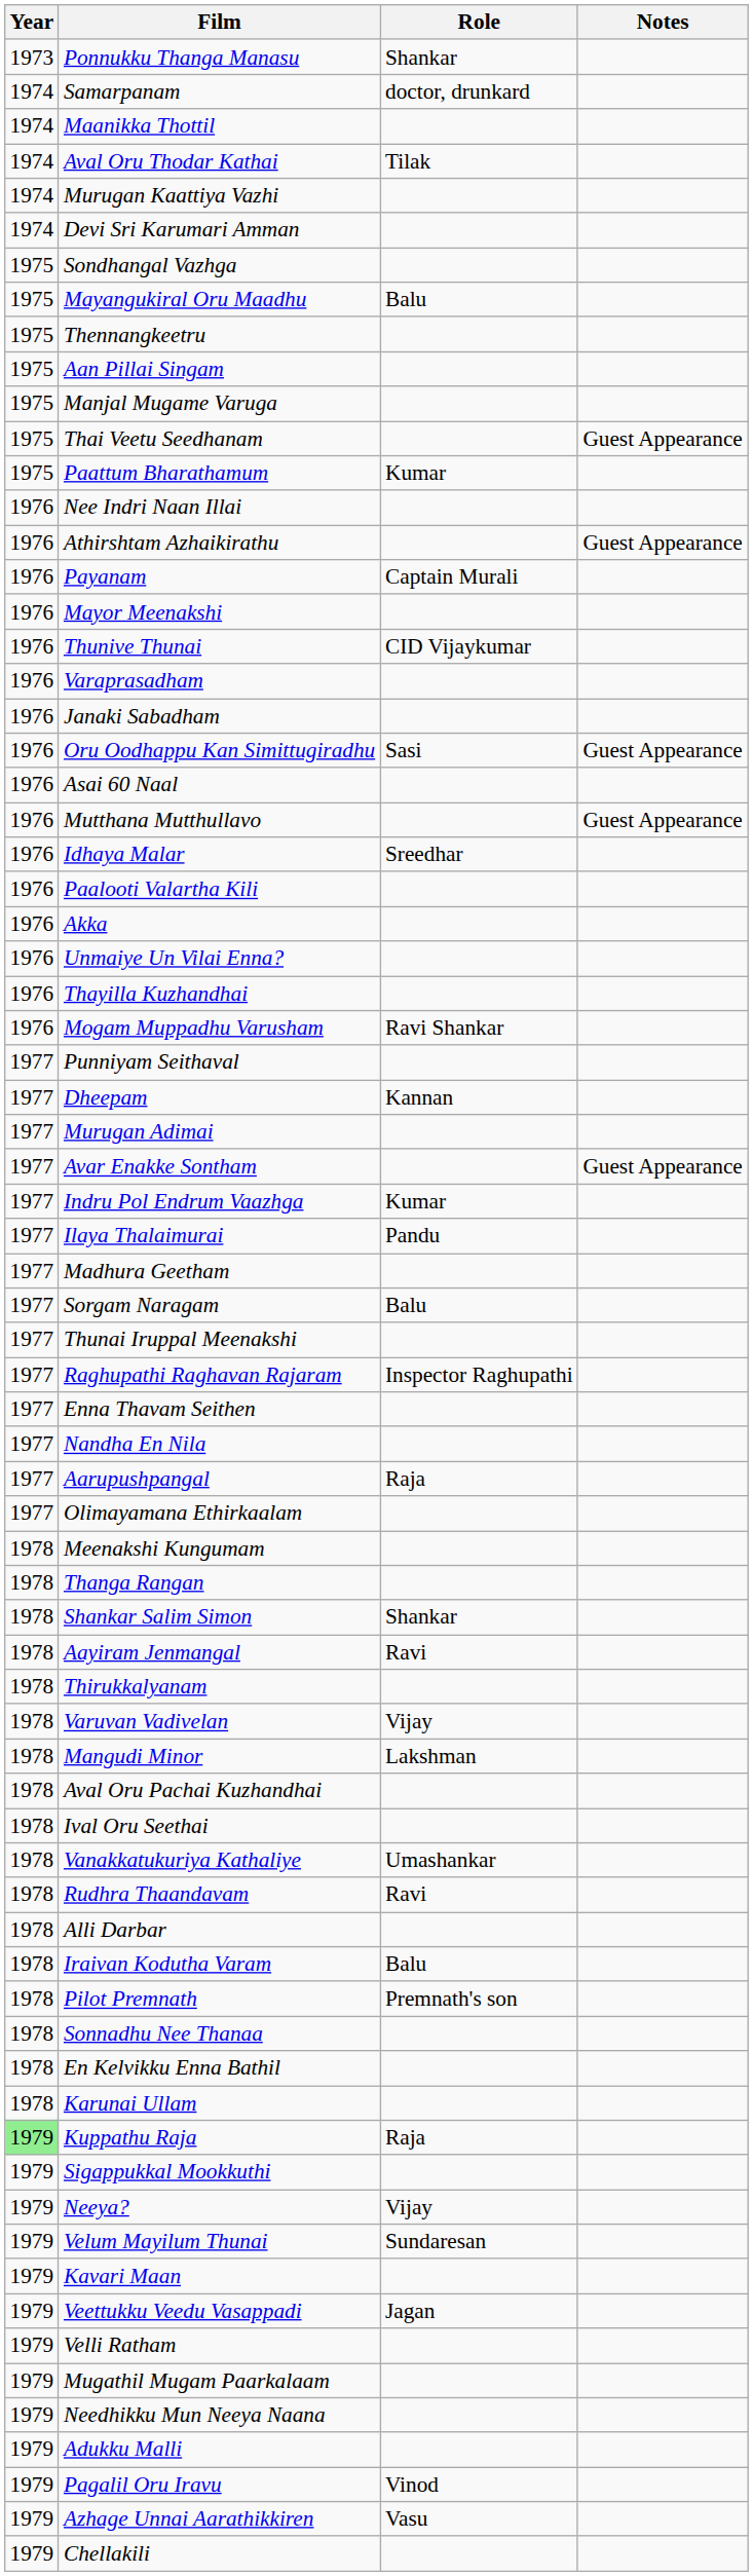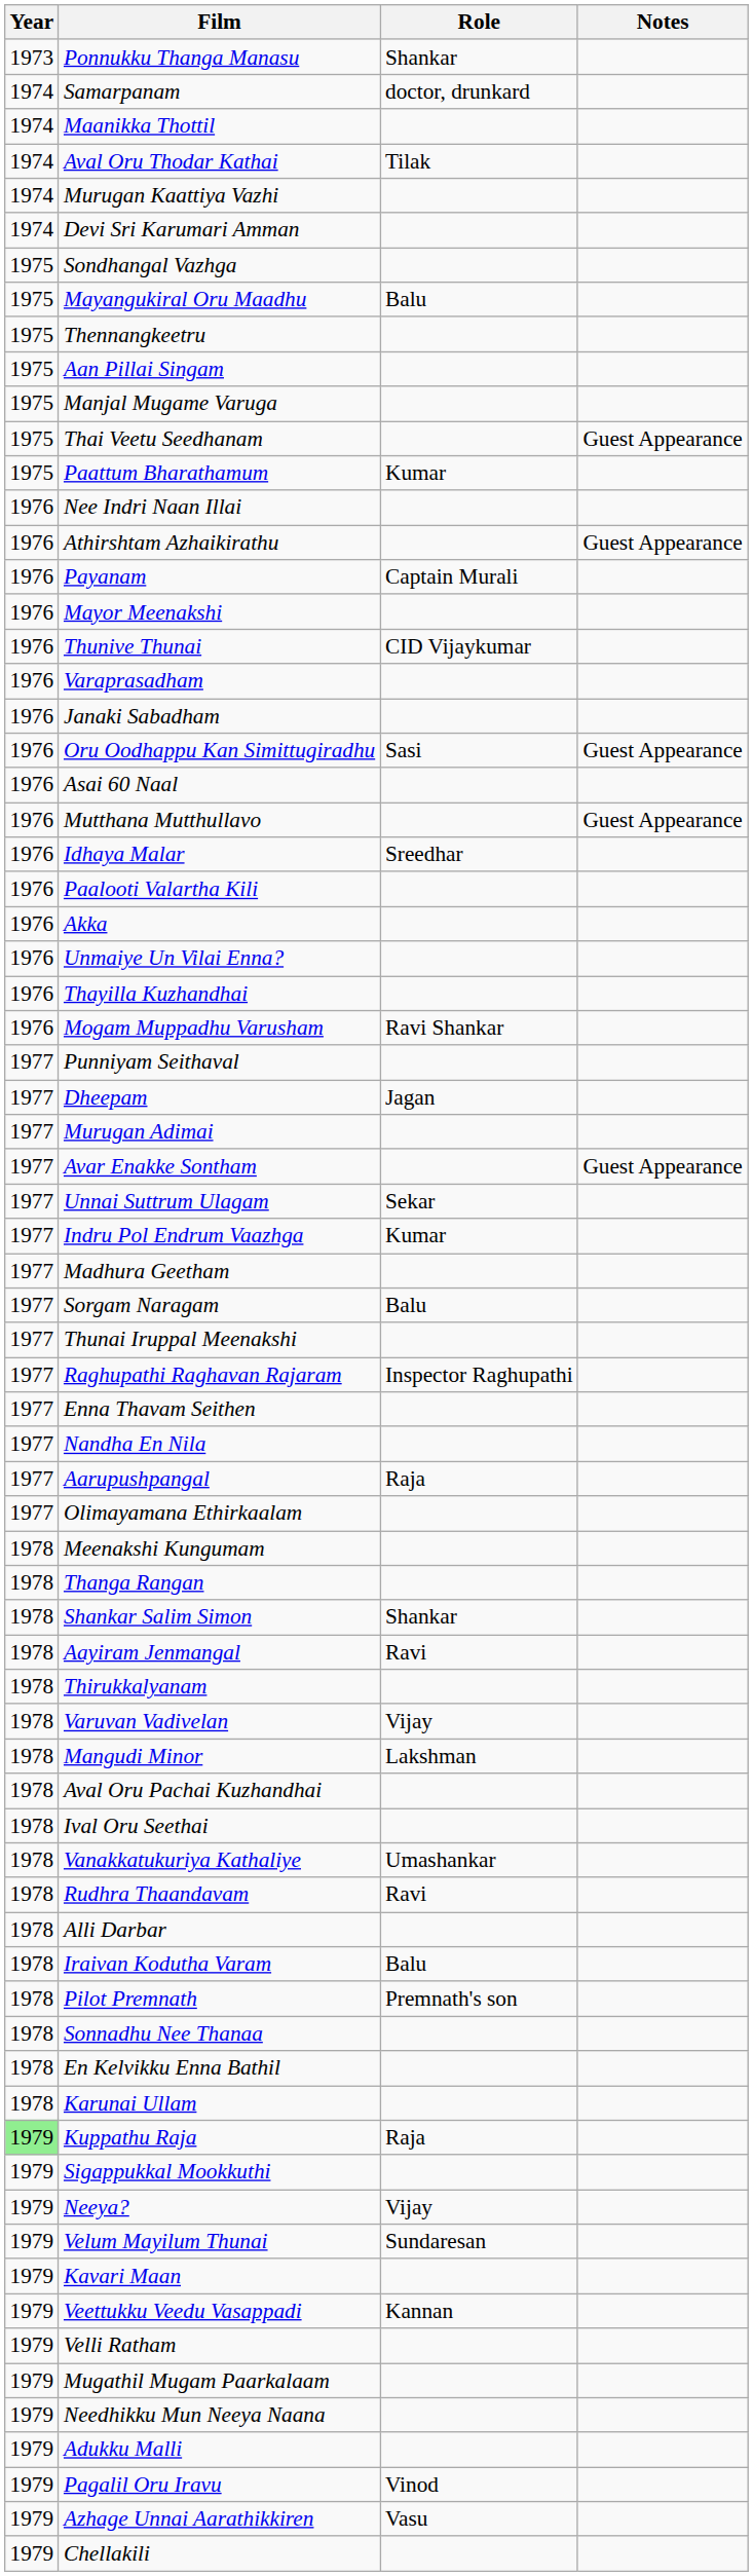Dheepam | Role: Kannan -> Jagan
+ row: 1977 | Unnai Suttrum Ulagam | Sekar
- row: 1977 | Ilaya Thalaimurai | Pandu
Veettukku Veedu Vasappadi | Role: Jagan -> Kannan
